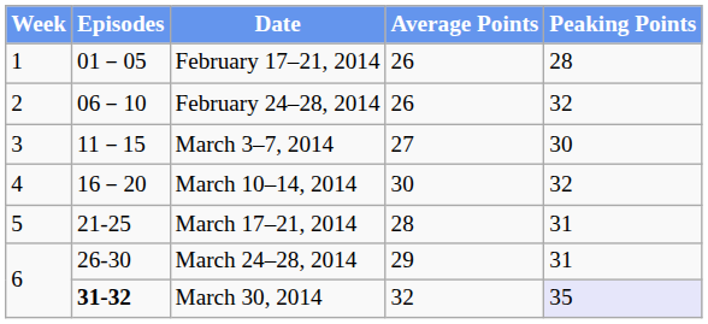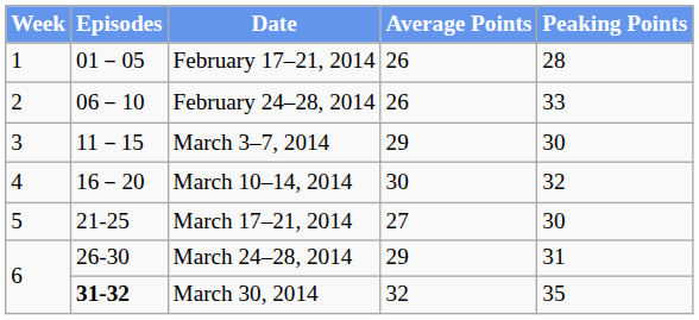February 24–28, 2014 | Peaking Points: 32 -> 33
March 3–7, 2014 | Average Points: 27 -> 29
March 17–21, 2014 | Average Points: 28 -> 27
March 17–21, 2014 | Peaking Points: 31 -> 30
March 30, 2014 | Peaking Points: lavender background -> no background
